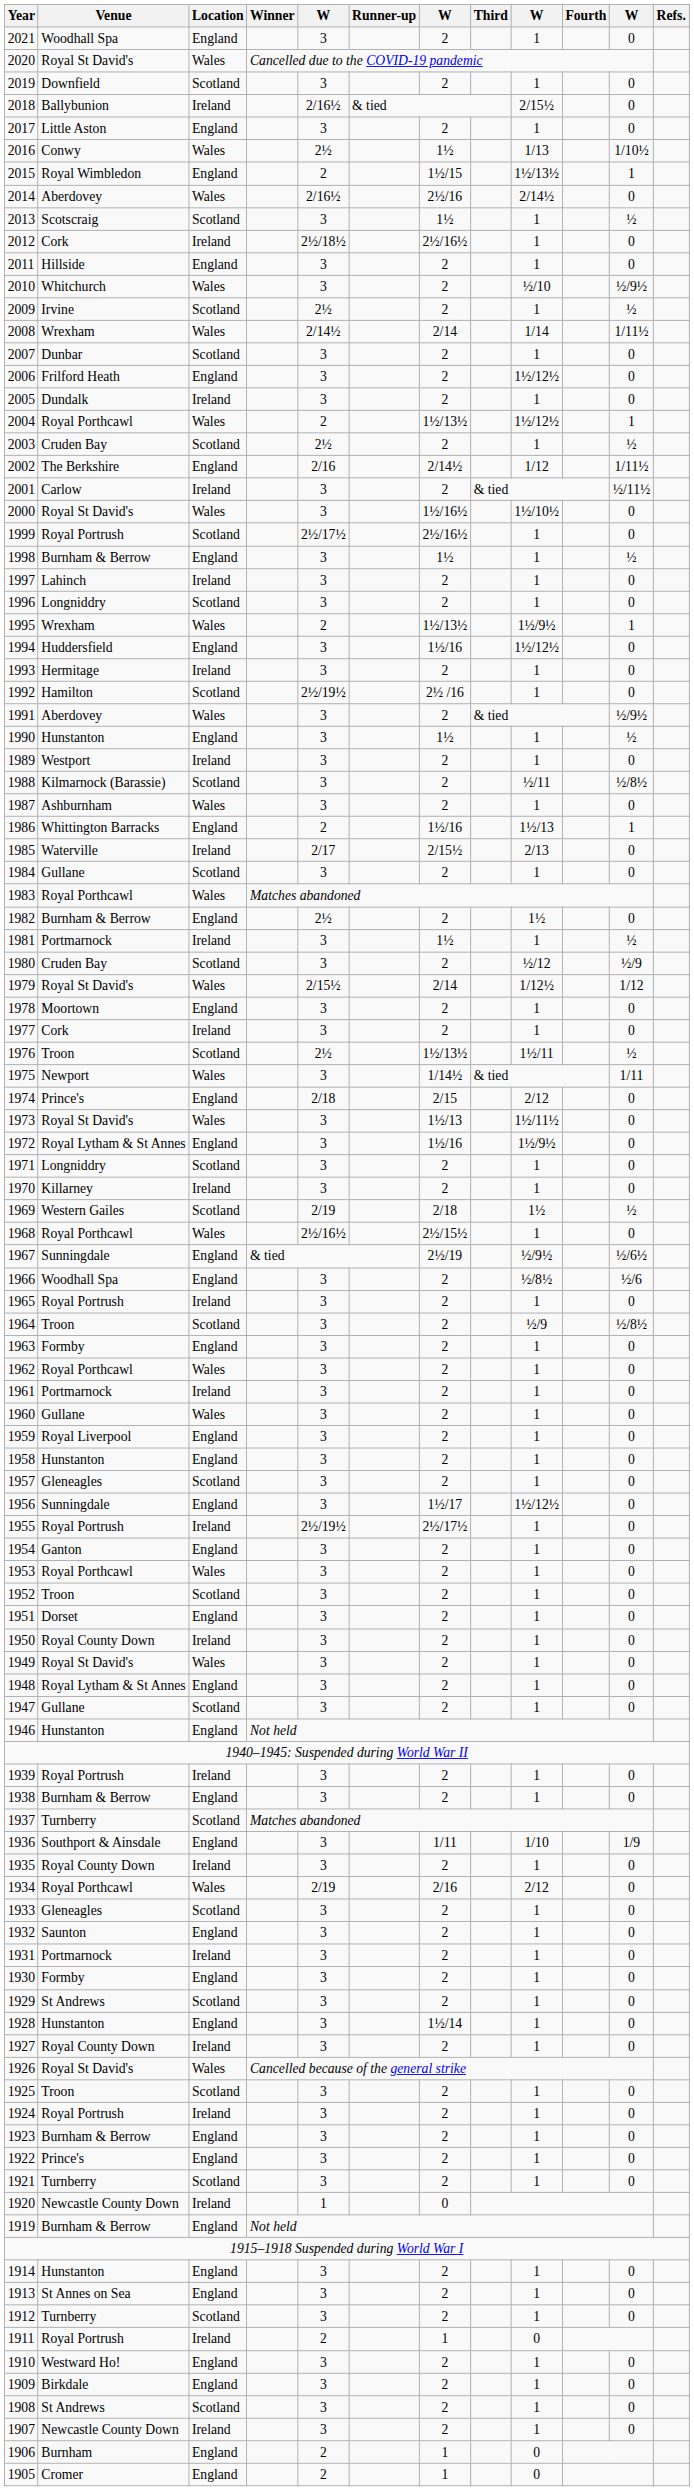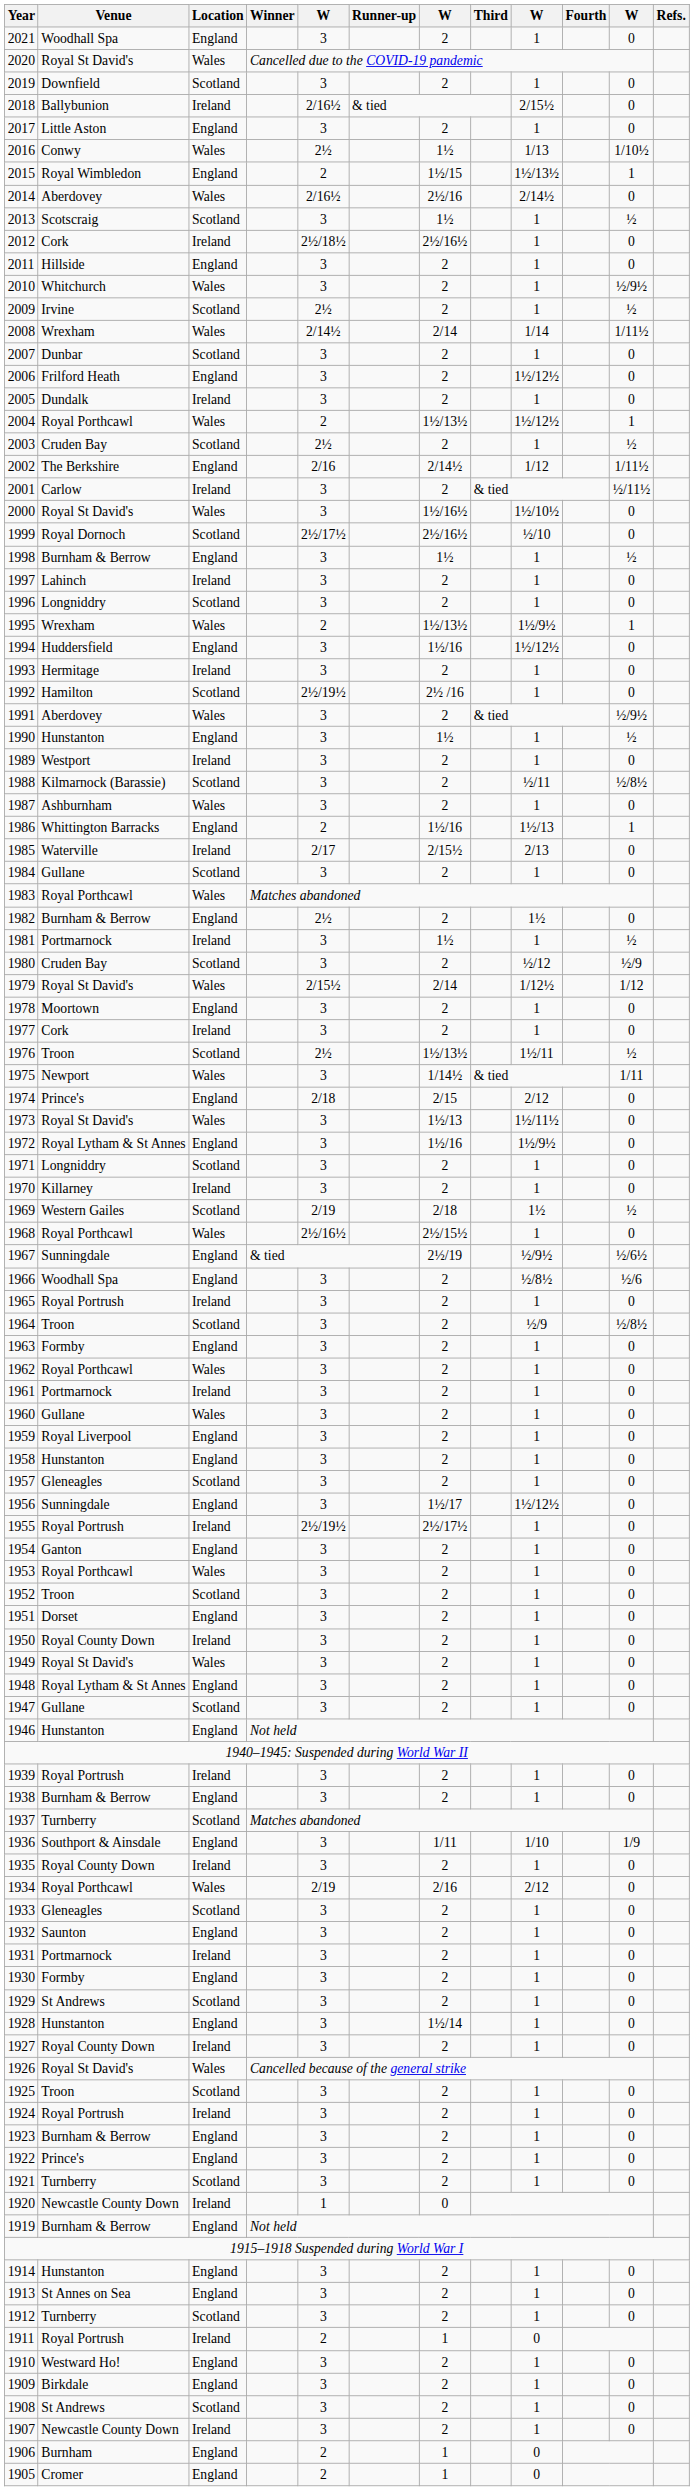2010 | column 9: ½/10 -> 1
1999 | Venue: Royal Portrush -> Royal Dornoch
1999 | column 9: 1 -> ½/10
